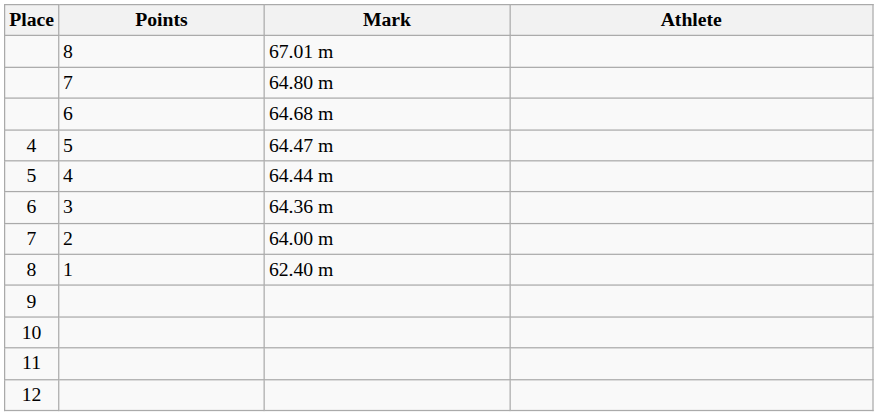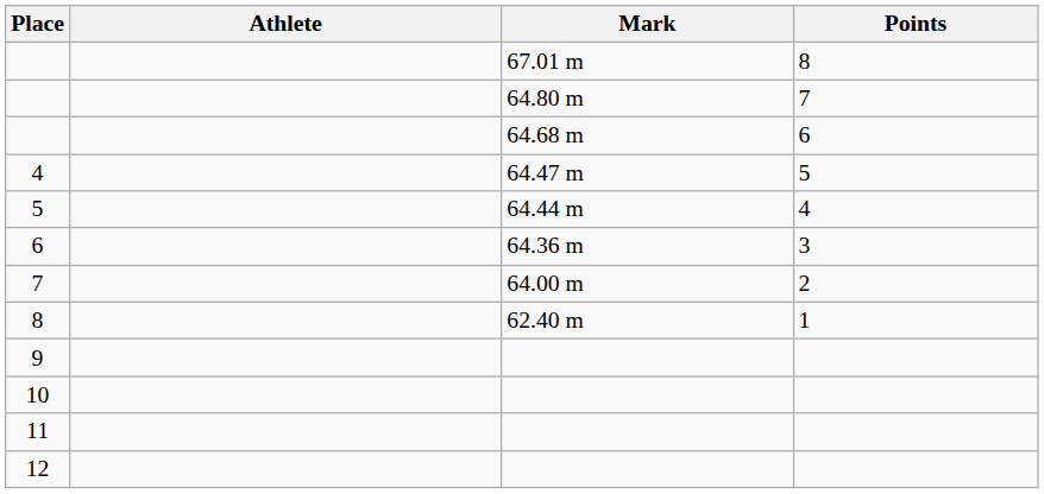columns swapped: Athlete <-> Points
